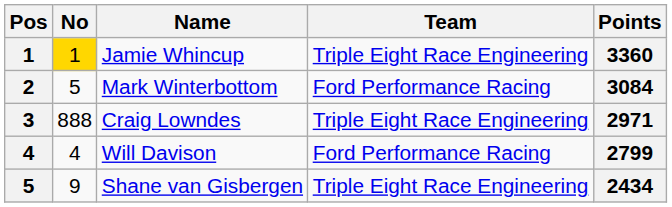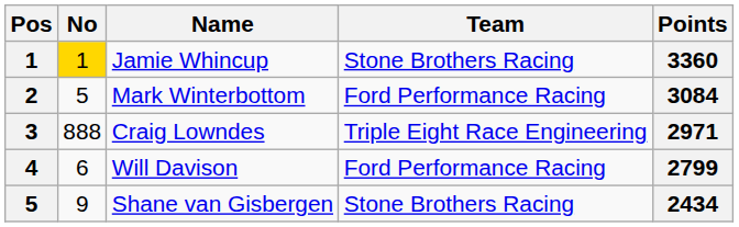Jamie Whincup | Team: Triple Eight Race Engineering -> Stone Brothers Racing
Will Davison | No: 4 -> 6
Shane van Gisbergen | Team: Triple Eight Race Engineering -> Stone Brothers Racing
